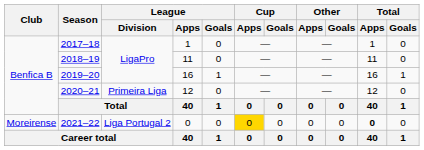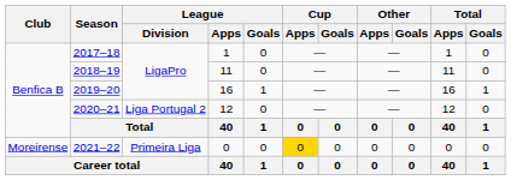2020–21 | League / Division: Primeira Liga -> Liga Portugal 2
2021–22 | League / Division: Liga Portugal 2 -> Primeira Liga
2021–22 | Total / Apps: bold -> normal
